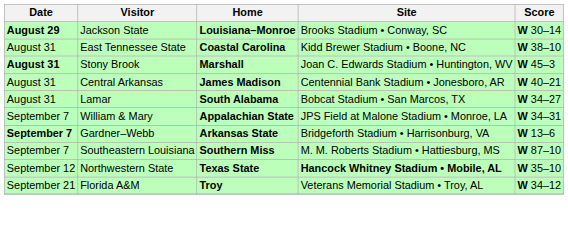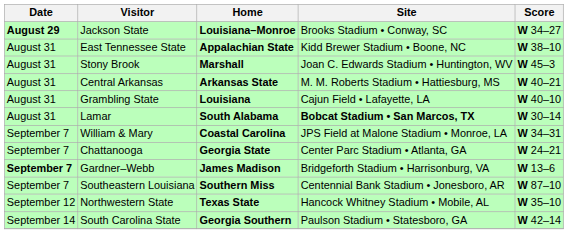Jackson State | Score: W 30–14 -> W 34–27
East Tennessee State | Home: Coastal Carolina -> Appalachian State
Stony Brook | Date: bold -> normal
Central Arkansas | Home: James Madison -> Arkansas State
Central Arkansas | Site: Centennial Bank Stadium • Jonesboro, AR -> M. M. Roberts Stadium • Hattiesburg, MS
+ row: August 31 | Grambling State | Louisiana | Cajun Field • Lafayette, LA | W 40–10
Lamar | Site: normal -> bold
Lamar | Score: W 34–27 -> W 30–14
William & Mary | Home: Appalachian State -> Coastal Carolina
+ row: September 7 | Chattanooga | Georgia State | Center Parc Stadium • Atlanta, GA | W 24–21
Gardner–Webb | Home: Arkansas State -> James Madison
Southeastern Louisiana | Site: M. M. Roberts Stadium • Hattiesburg, MS -> Centennial Bank Stadium • Jonesboro, AR
Northwestern State | Site: bold -> normal
+ row: September 14 | South Carolina State | Georgia Southern | Paulson Stadium • Statesboro, GA | W 42–14
- row: September 21 | Florida A&M | Troy | Veterans Memorial Stadium • Troy, AL | W 34–12
